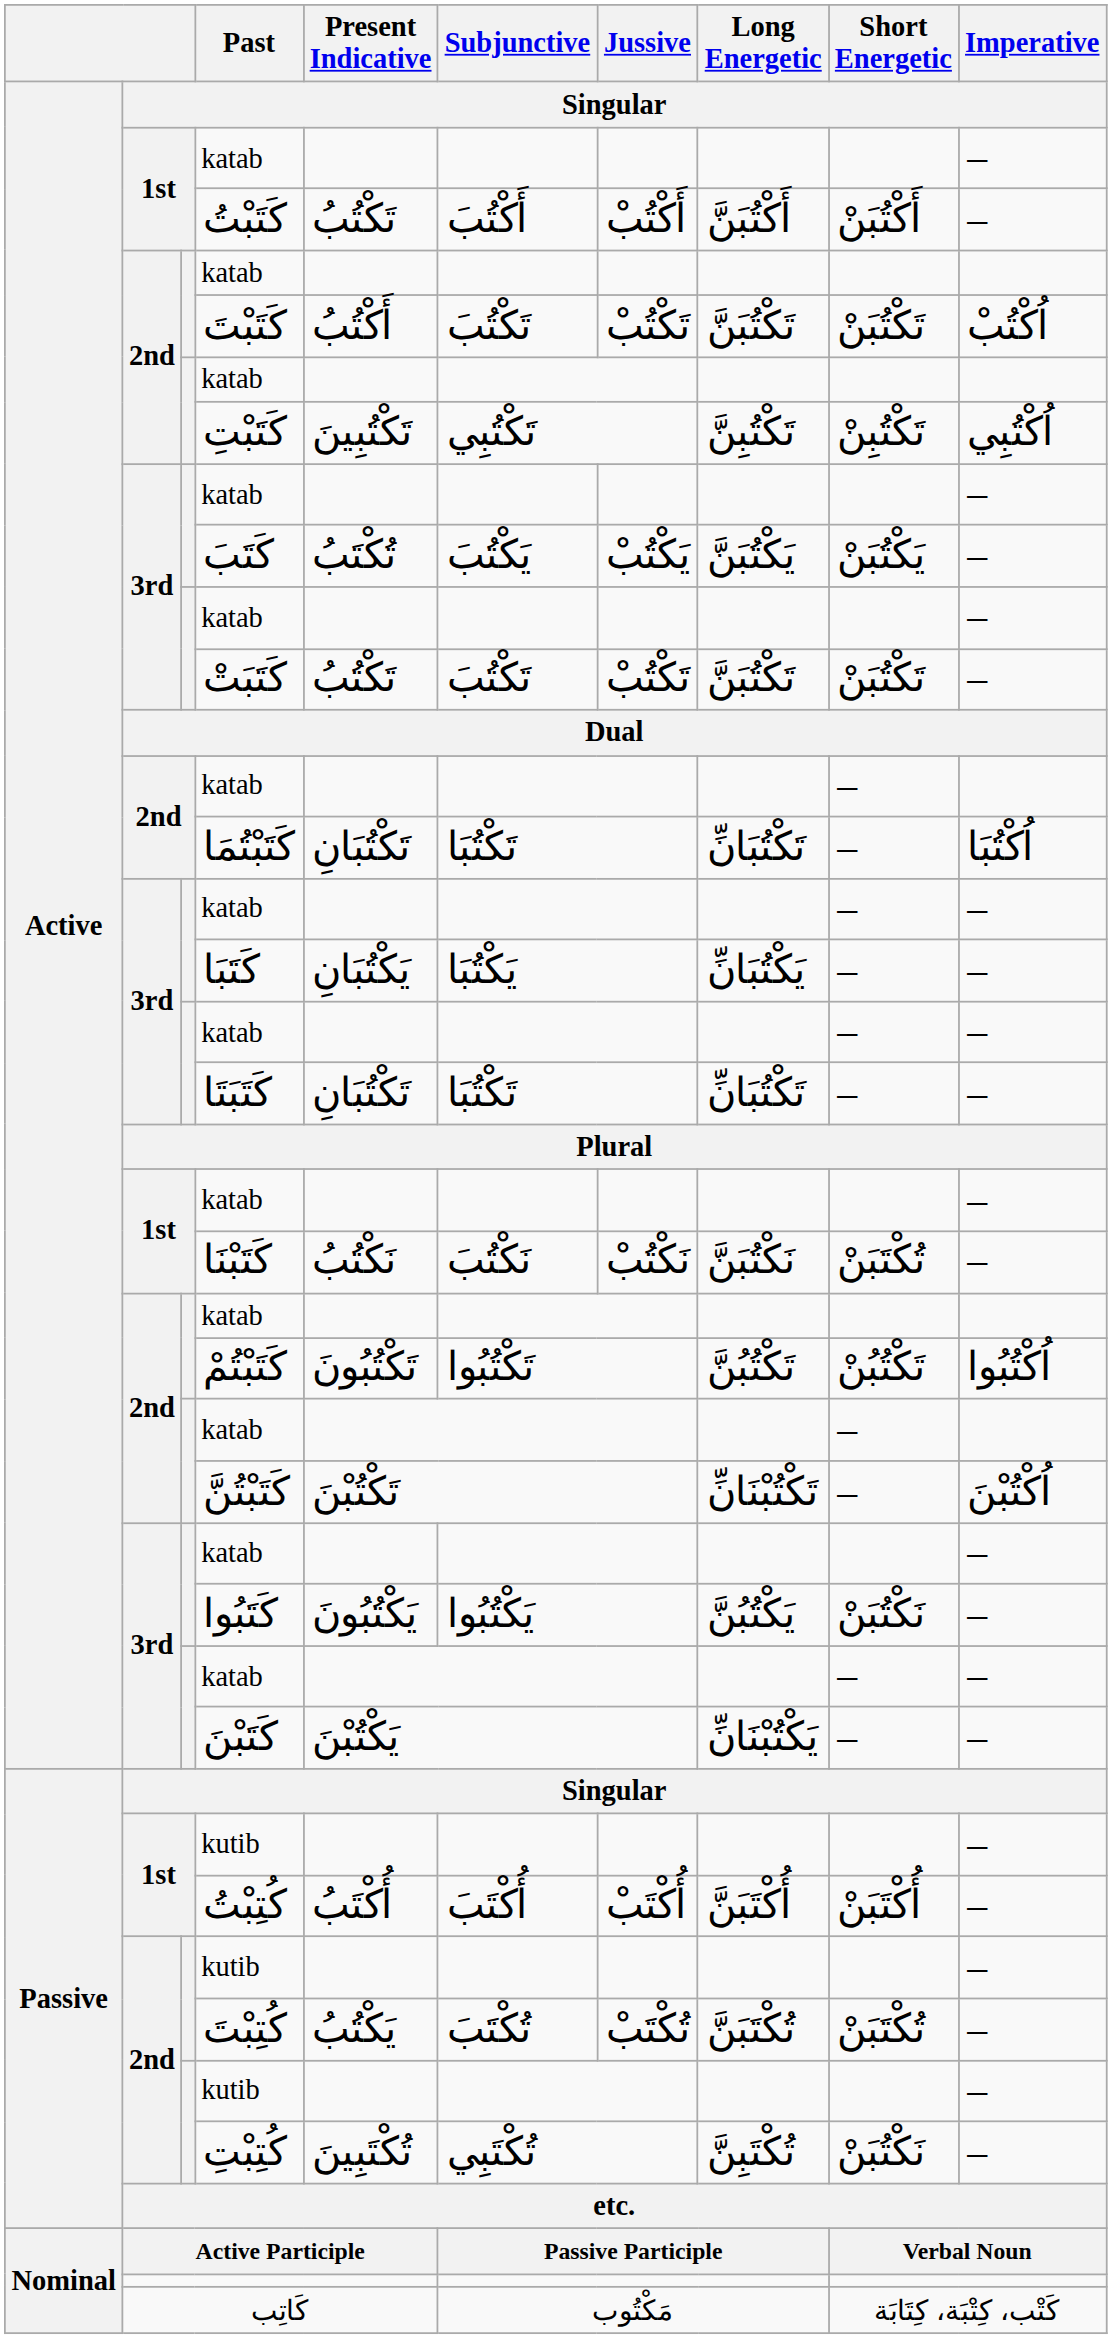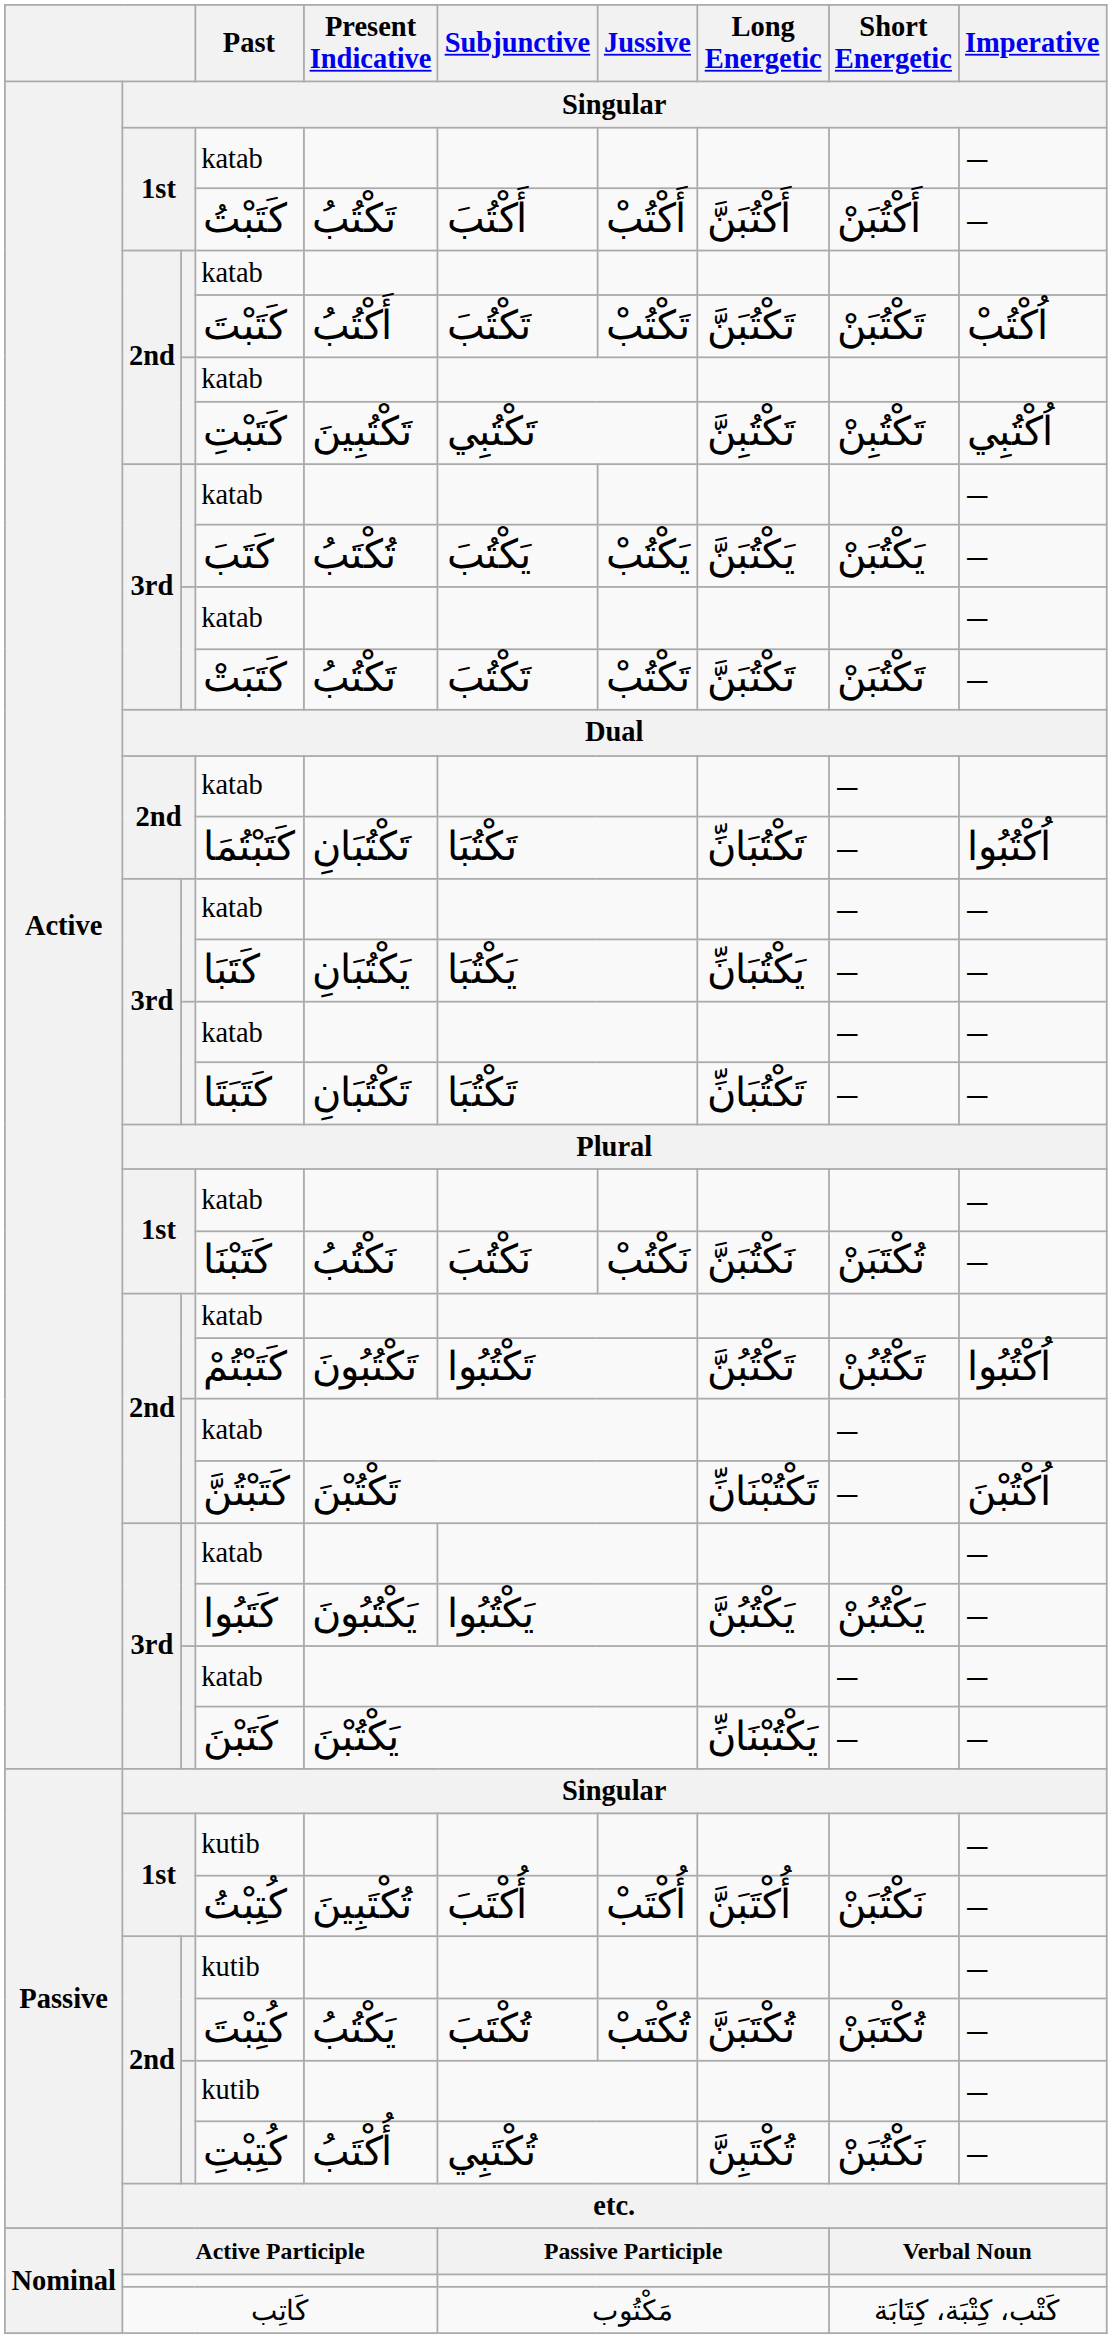كَتَبْتُمَا | Imperative / Singular: اُكْتُبَا -> اُكْتُبُوا
كَتَبُوا | Short Energetic / Singular: نَكْتُبَنْ -> يَكْتُبُنْ
كُتِبْتُ | Present Indicative / Singular: أُكْتَبُ -> تُكْتَبِينَ
كُتِبْتُ | Short Energetic / Singular: أُكْتَبَنْ -> نَكْتُبَنْ
كُتِبْتِ | Present Indicative / Singular: تُكْتَبِينَ -> أُكْتَبُ
